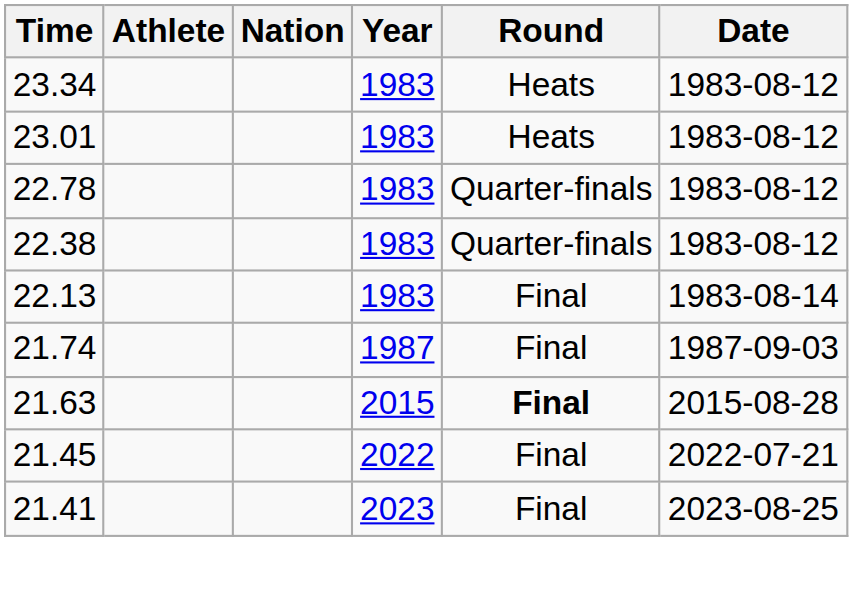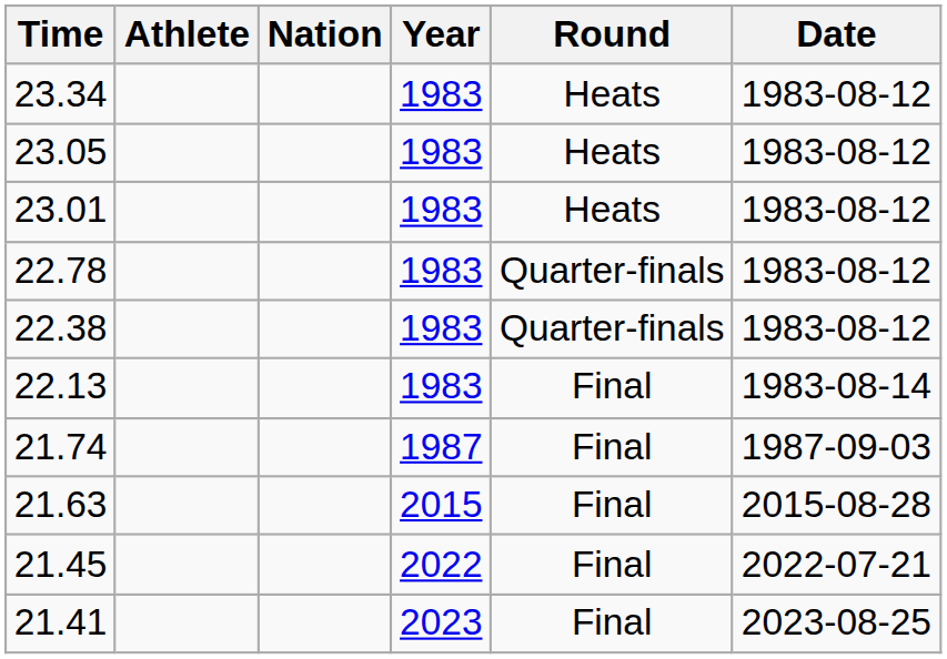+ row: 23.05 | 1983 | Heats | 1983-08-12
21.63 | Round: bold -> normal
